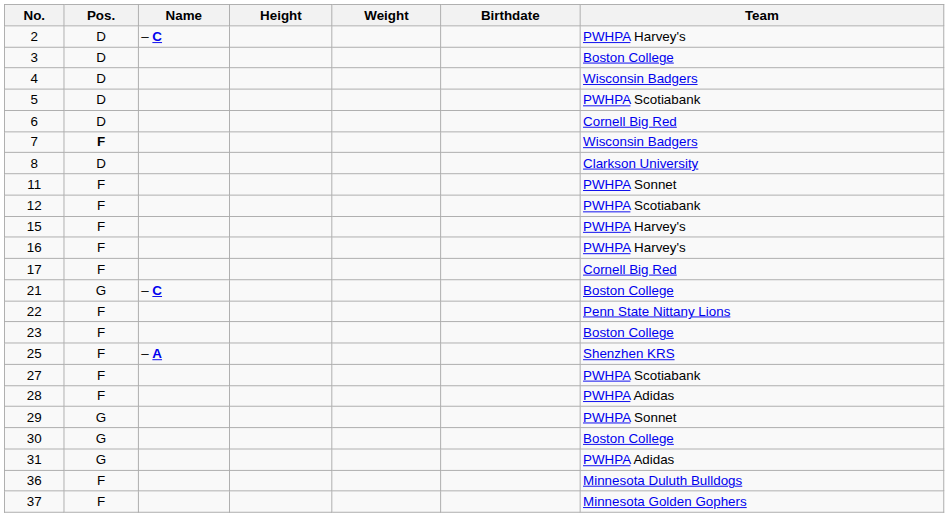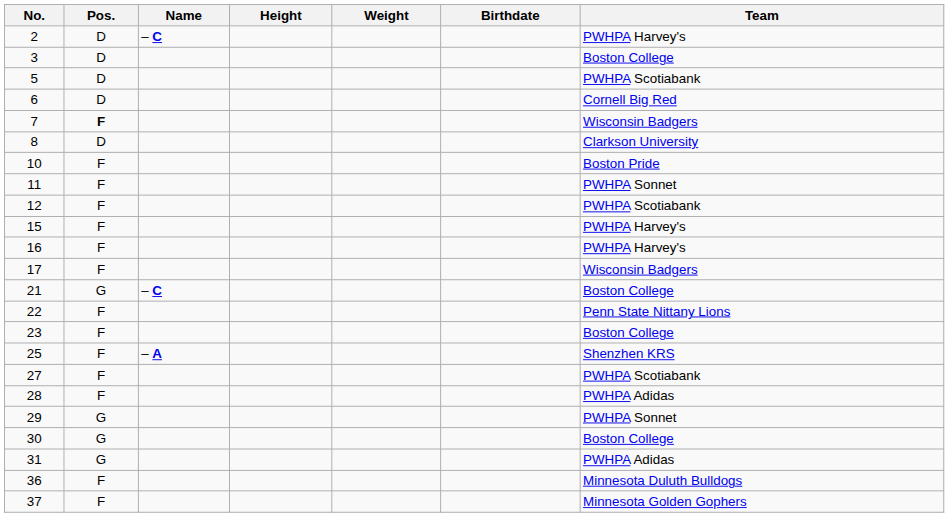- row: 4 | D | Wisconsin Badgers
+ row: 10 | F | Boston Pride
17 | Team: Cornell Big Red -> Wisconsin Badgers
